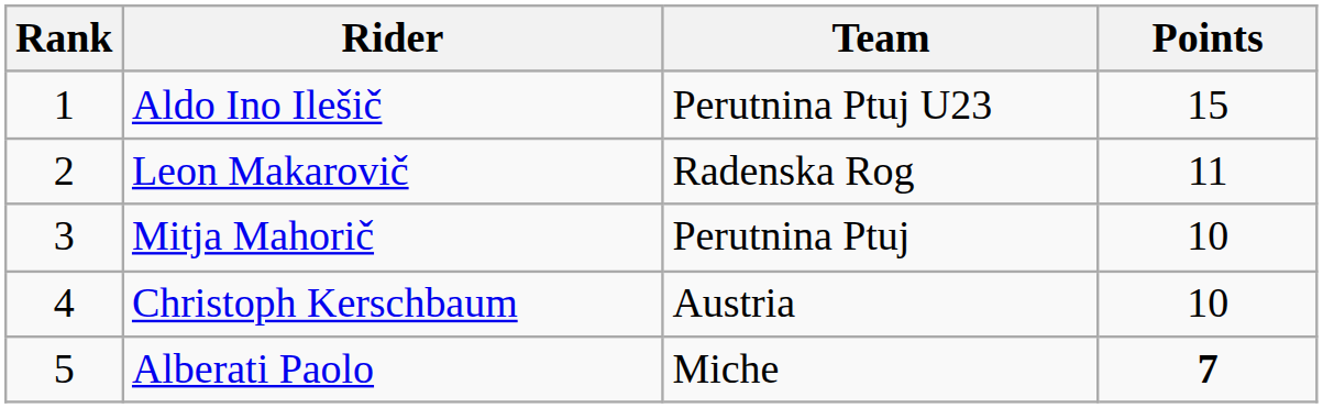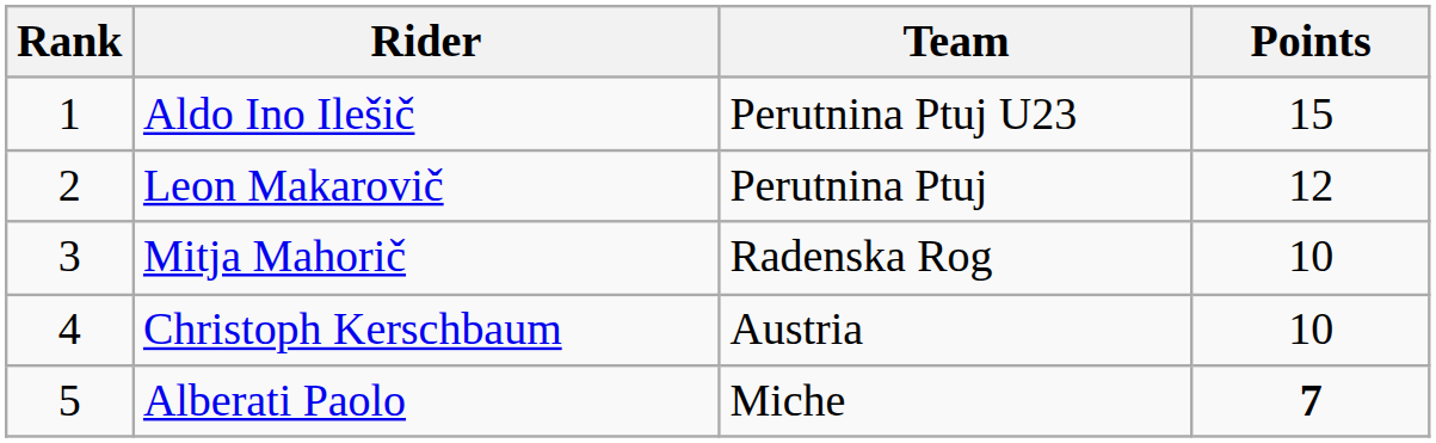Leon Makarovič | Team: Radenska Rog -> Perutnina Ptuj
Leon Makarovič | Points: 11 -> 12
Mitja Mahorič | Team: Perutnina Ptuj -> Radenska Rog
